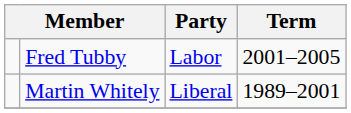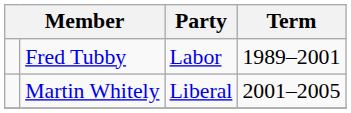Fred Tubby | Term: 2001–2005 -> 1989–2001
Martin Whitely | Term: 1989–2001 -> 2001–2005
